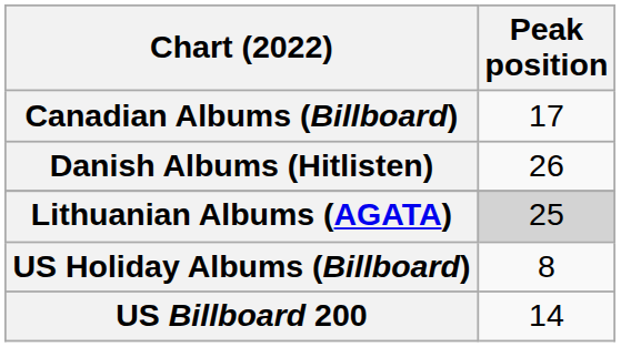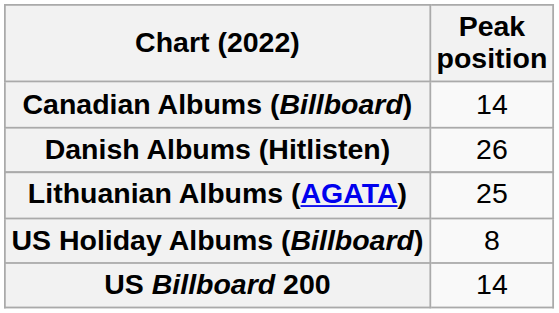Canadian Albums (Billboard) | Peak position: 17 -> 14
Lithuanian Albums (AGATA) | Peak position: lightgrey background -> no background
